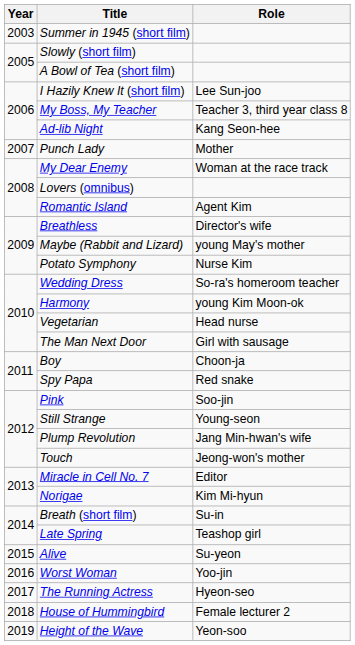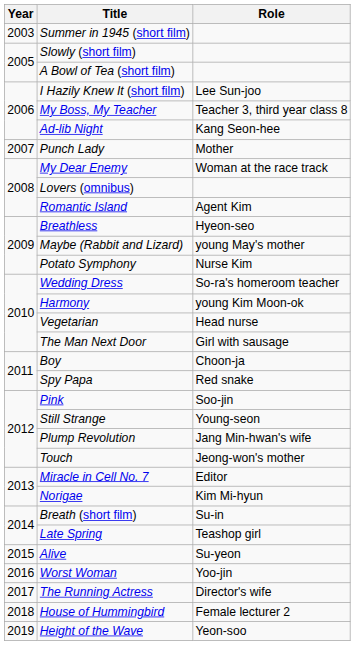Breathless | Role: Director's wife -> Hyeon-seo
The Running Actress | Role: Hyeon-seo -> Director's wife
